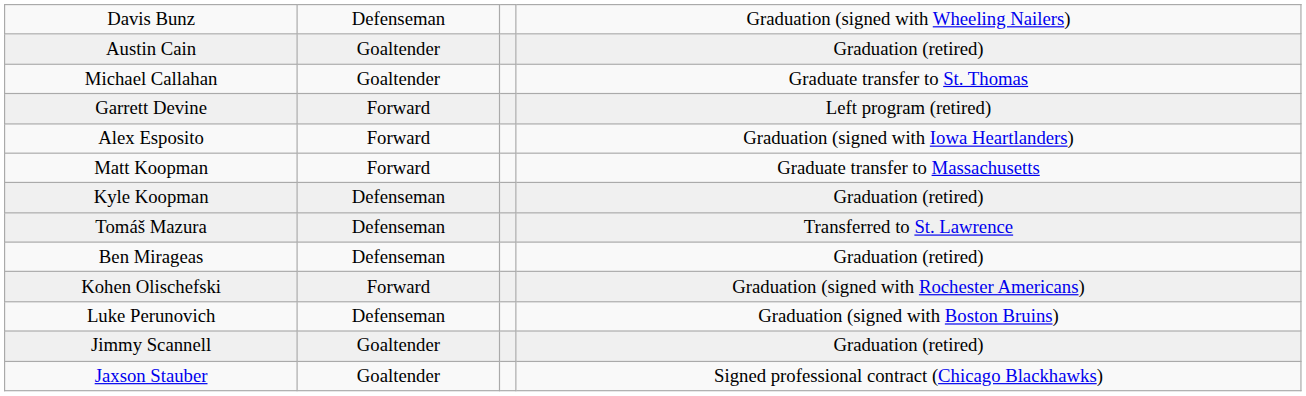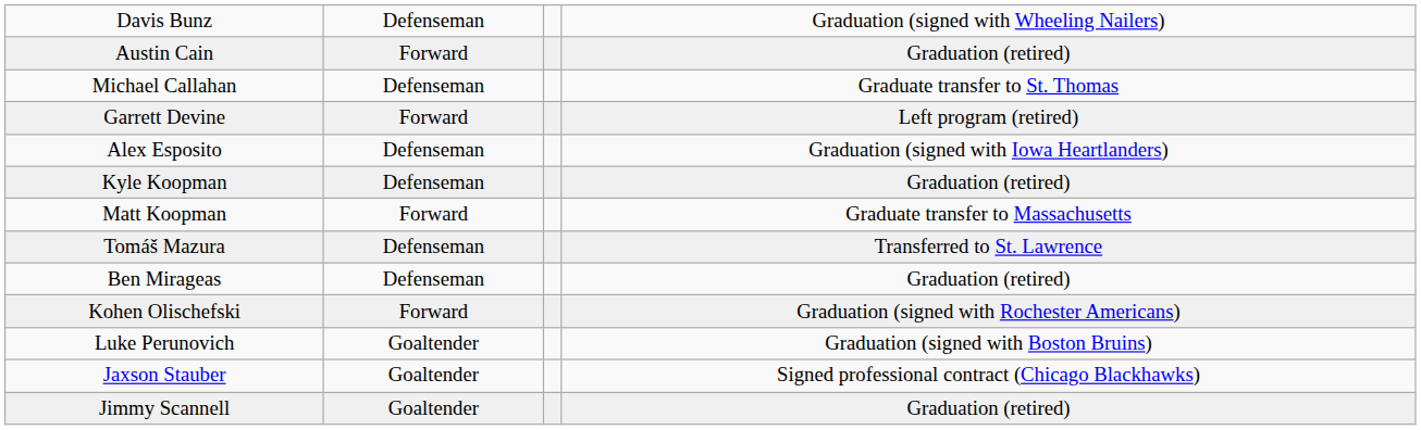Austin Cain | column 2: Goaltender -> Forward
Michael Callahan | column 2: Goaltender -> Defenseman
Alex Esposito | column 2: Forward -> Defenseman
rows swapped: Kyle Koopman <-> Matt Koopman
Luke Perunovich | column 2: Defenseman -> Goaltender
rows swapped: Jimmy Scannell <-> Jaxson Stauber
